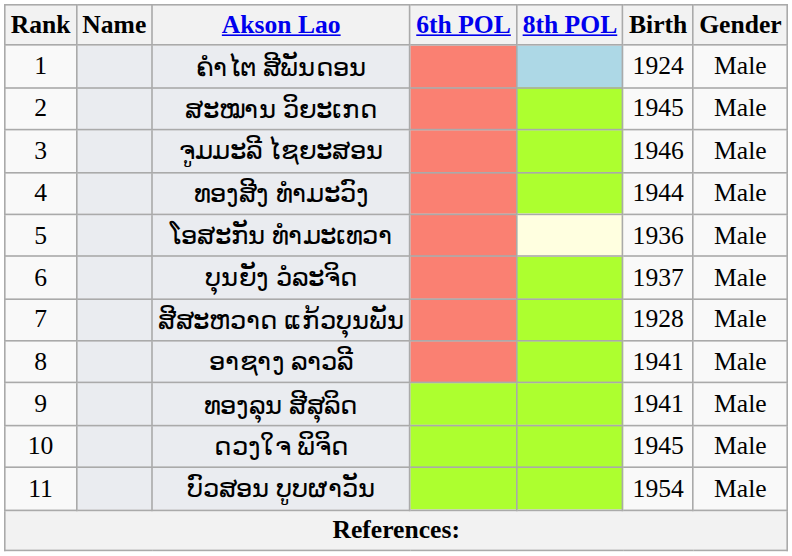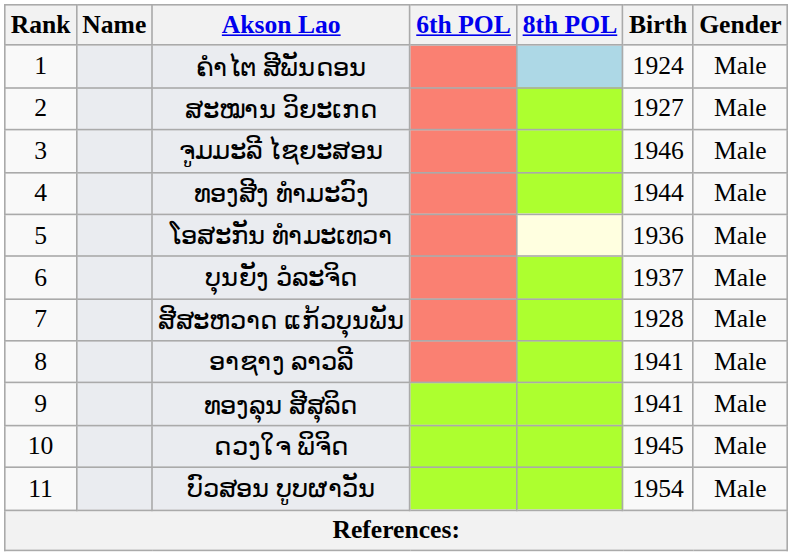ສະໝານ ວິຍະເກດ | Birth: 1945 -> 1927
